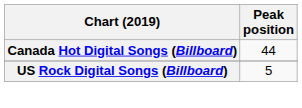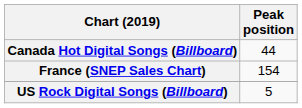+ row: France (SNEP Sales Chart) | 154
